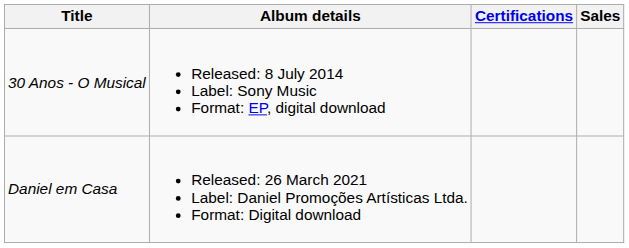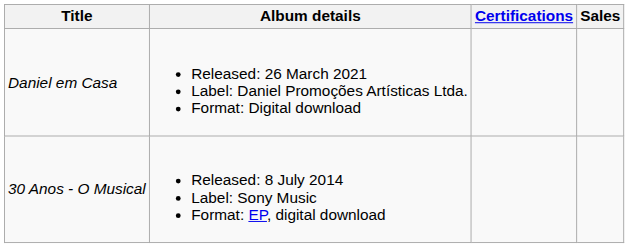rows swapped: 30 Anos - O Musical <-> Daniel em Casa
